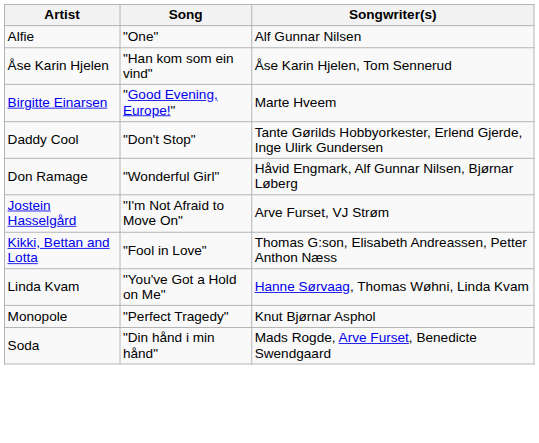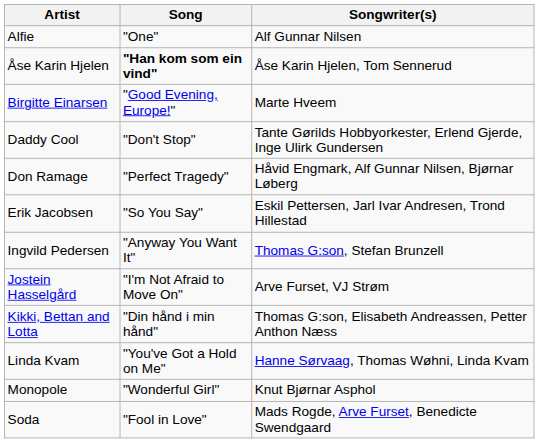Åse Karin Hjelen | Song: normal -> bold
Don Ramage | Song: "Wonderful Girl" -> "Perfect Tragedy"
+ row: Erik Jacobsen | "So You Say" | Eskil Pettersen, Jarl Ivar Andresen, Trond Hillestad
+ row: Ingvild Pedersen | "Anyway You Want It" | Thomas G:son, Stefan Brunzell
Kikki, Bettan and Lotta | Song: "Fool in Love" -> "Din hånd i min hånd"
Monopole | Song: "Perfect Tragedy" -> "Wonderful Girl"
Soda | Song: "Din hånd i min hånd" -> "Fool in Love"
